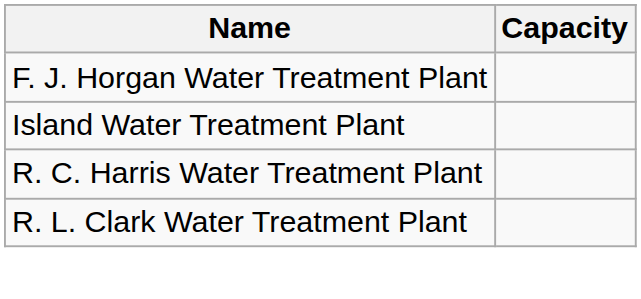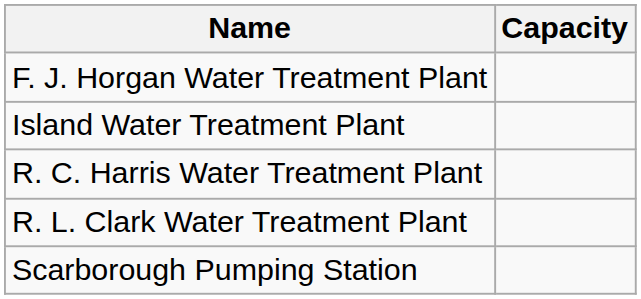+ row: Scarborough Pumping Station
